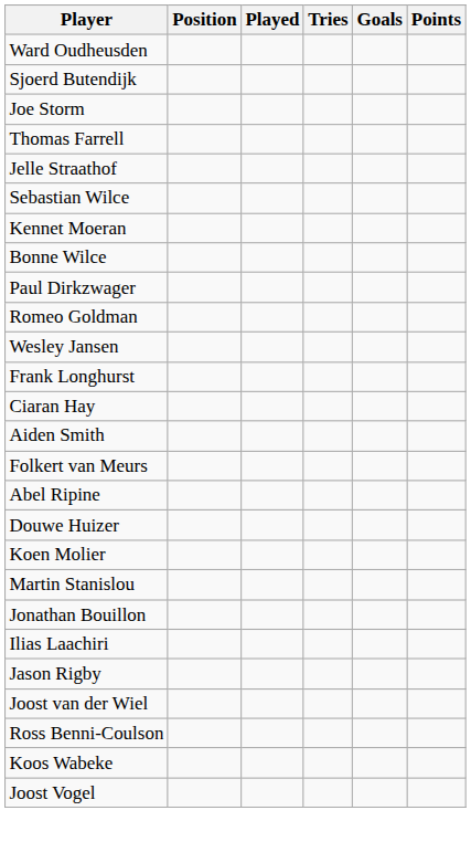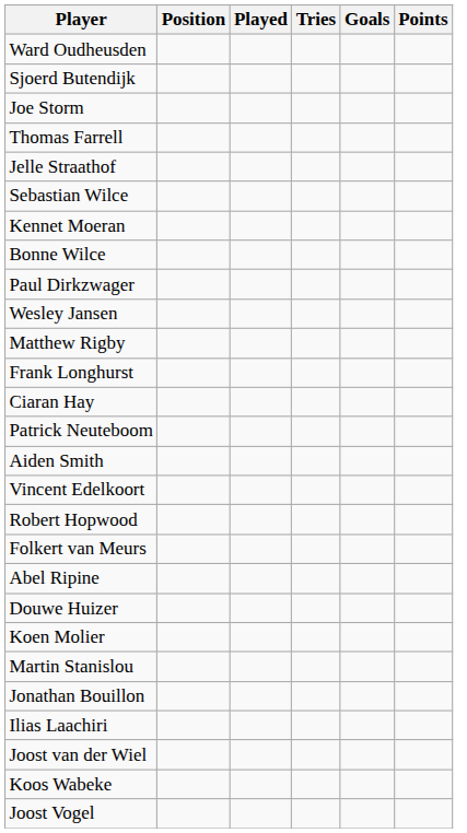- row: Romeo Goldman
+ row: Matthew Rigby
+ row: Patrick Neuteboom
+ row: Vincent Edelkoort
+ row: Robert Hopwood
- row: Jason Rigby
- row: Ross Benni-Coulson
